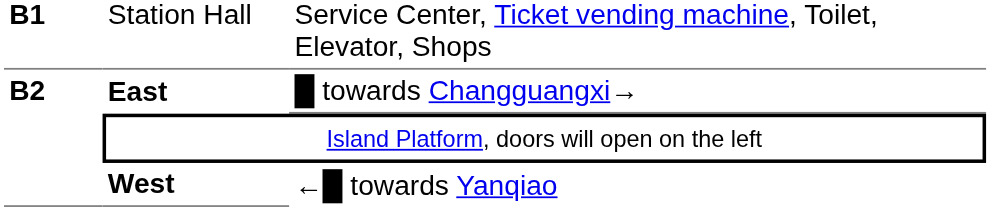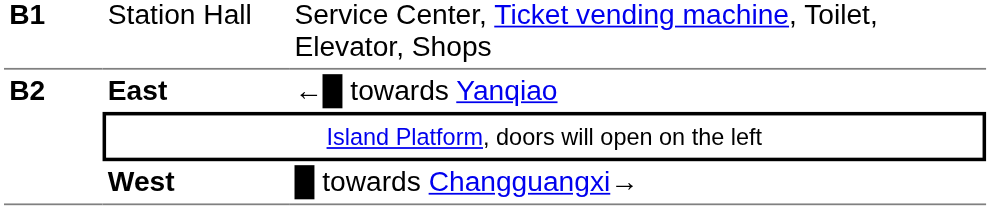East | column 3: █ towards Changguangxi→ -> ←█ towards Yanqiao
West | column 3: ←█ towards Yanqiao -> █ towards Changguangxi→
